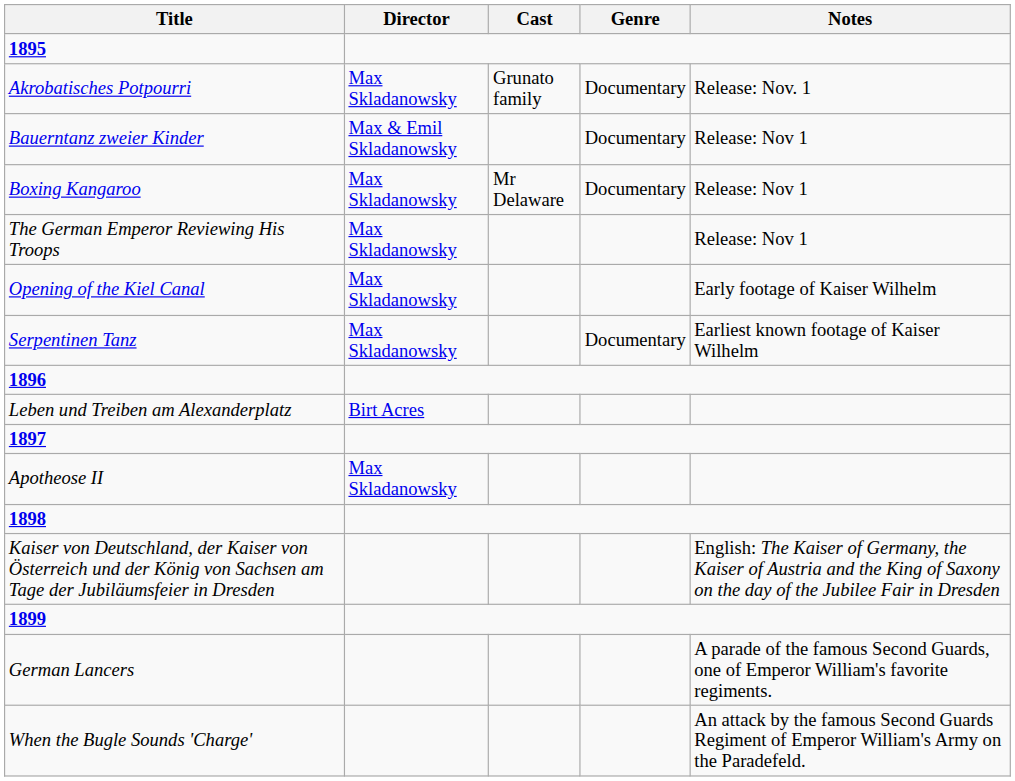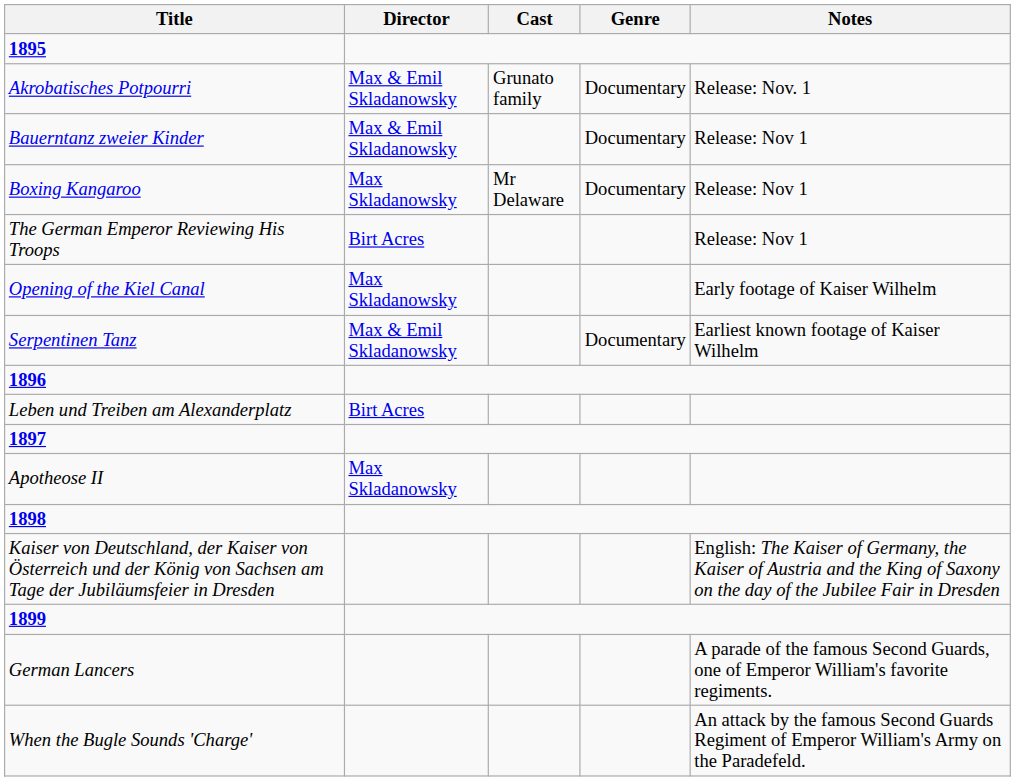Akrobatisches Potpourri | Director: Max Skladanowsky -> Max & Emil Skladanowsky
The German Emperor Reviewing His Troops | Director: Max Skladanowsky -> Birt Acres
Serpentinen Tanz | Director: Max Skladanowsky -> Max & Emil Skladanowsky
